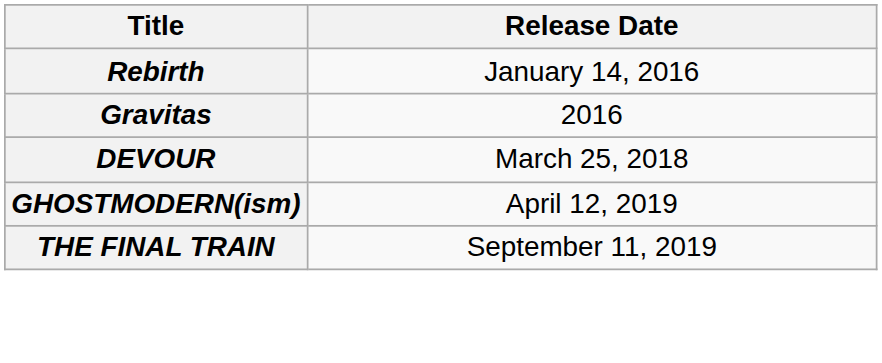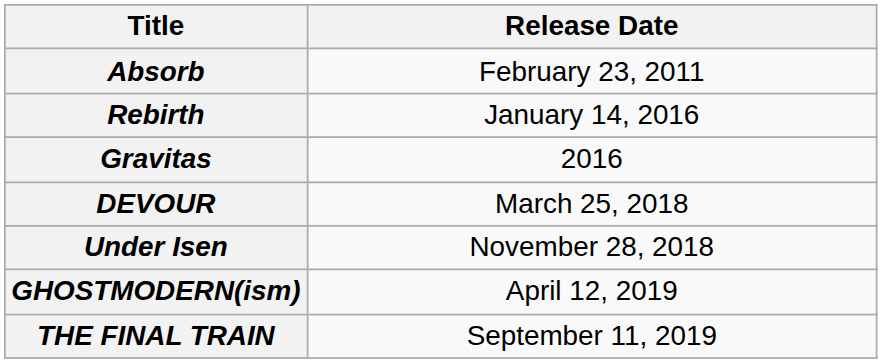+ row: Absorb | February 23, 2011
+ row: Under Isen | November 28, 2018
